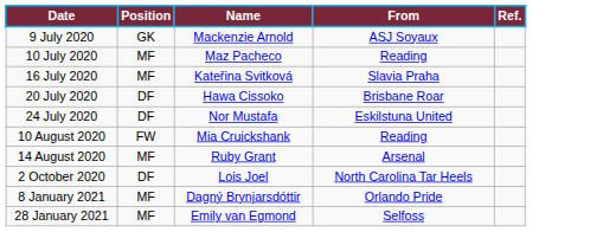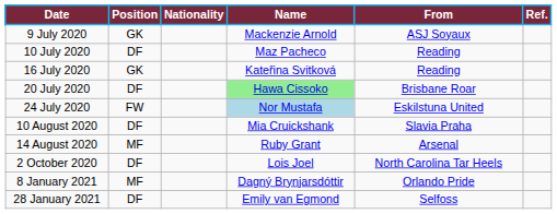+ column: Nationality
10 July 2020 | Position: MF -> DF
16 July 2020 | Position: MF -> GK
16 July 2020 | From: Slavia Praha -> Reading
20 July 2020 | Name: no background -> lightgreen background
24 July 2020 | Position: DF -> FW
24 July 2020 | Name: no background -> lightblue background
10 August 2020 | Position: FW -> DF
10 August 2020 | From: Reading -> Slavia Praha
28 January 2021 | Position: MF -> DF
